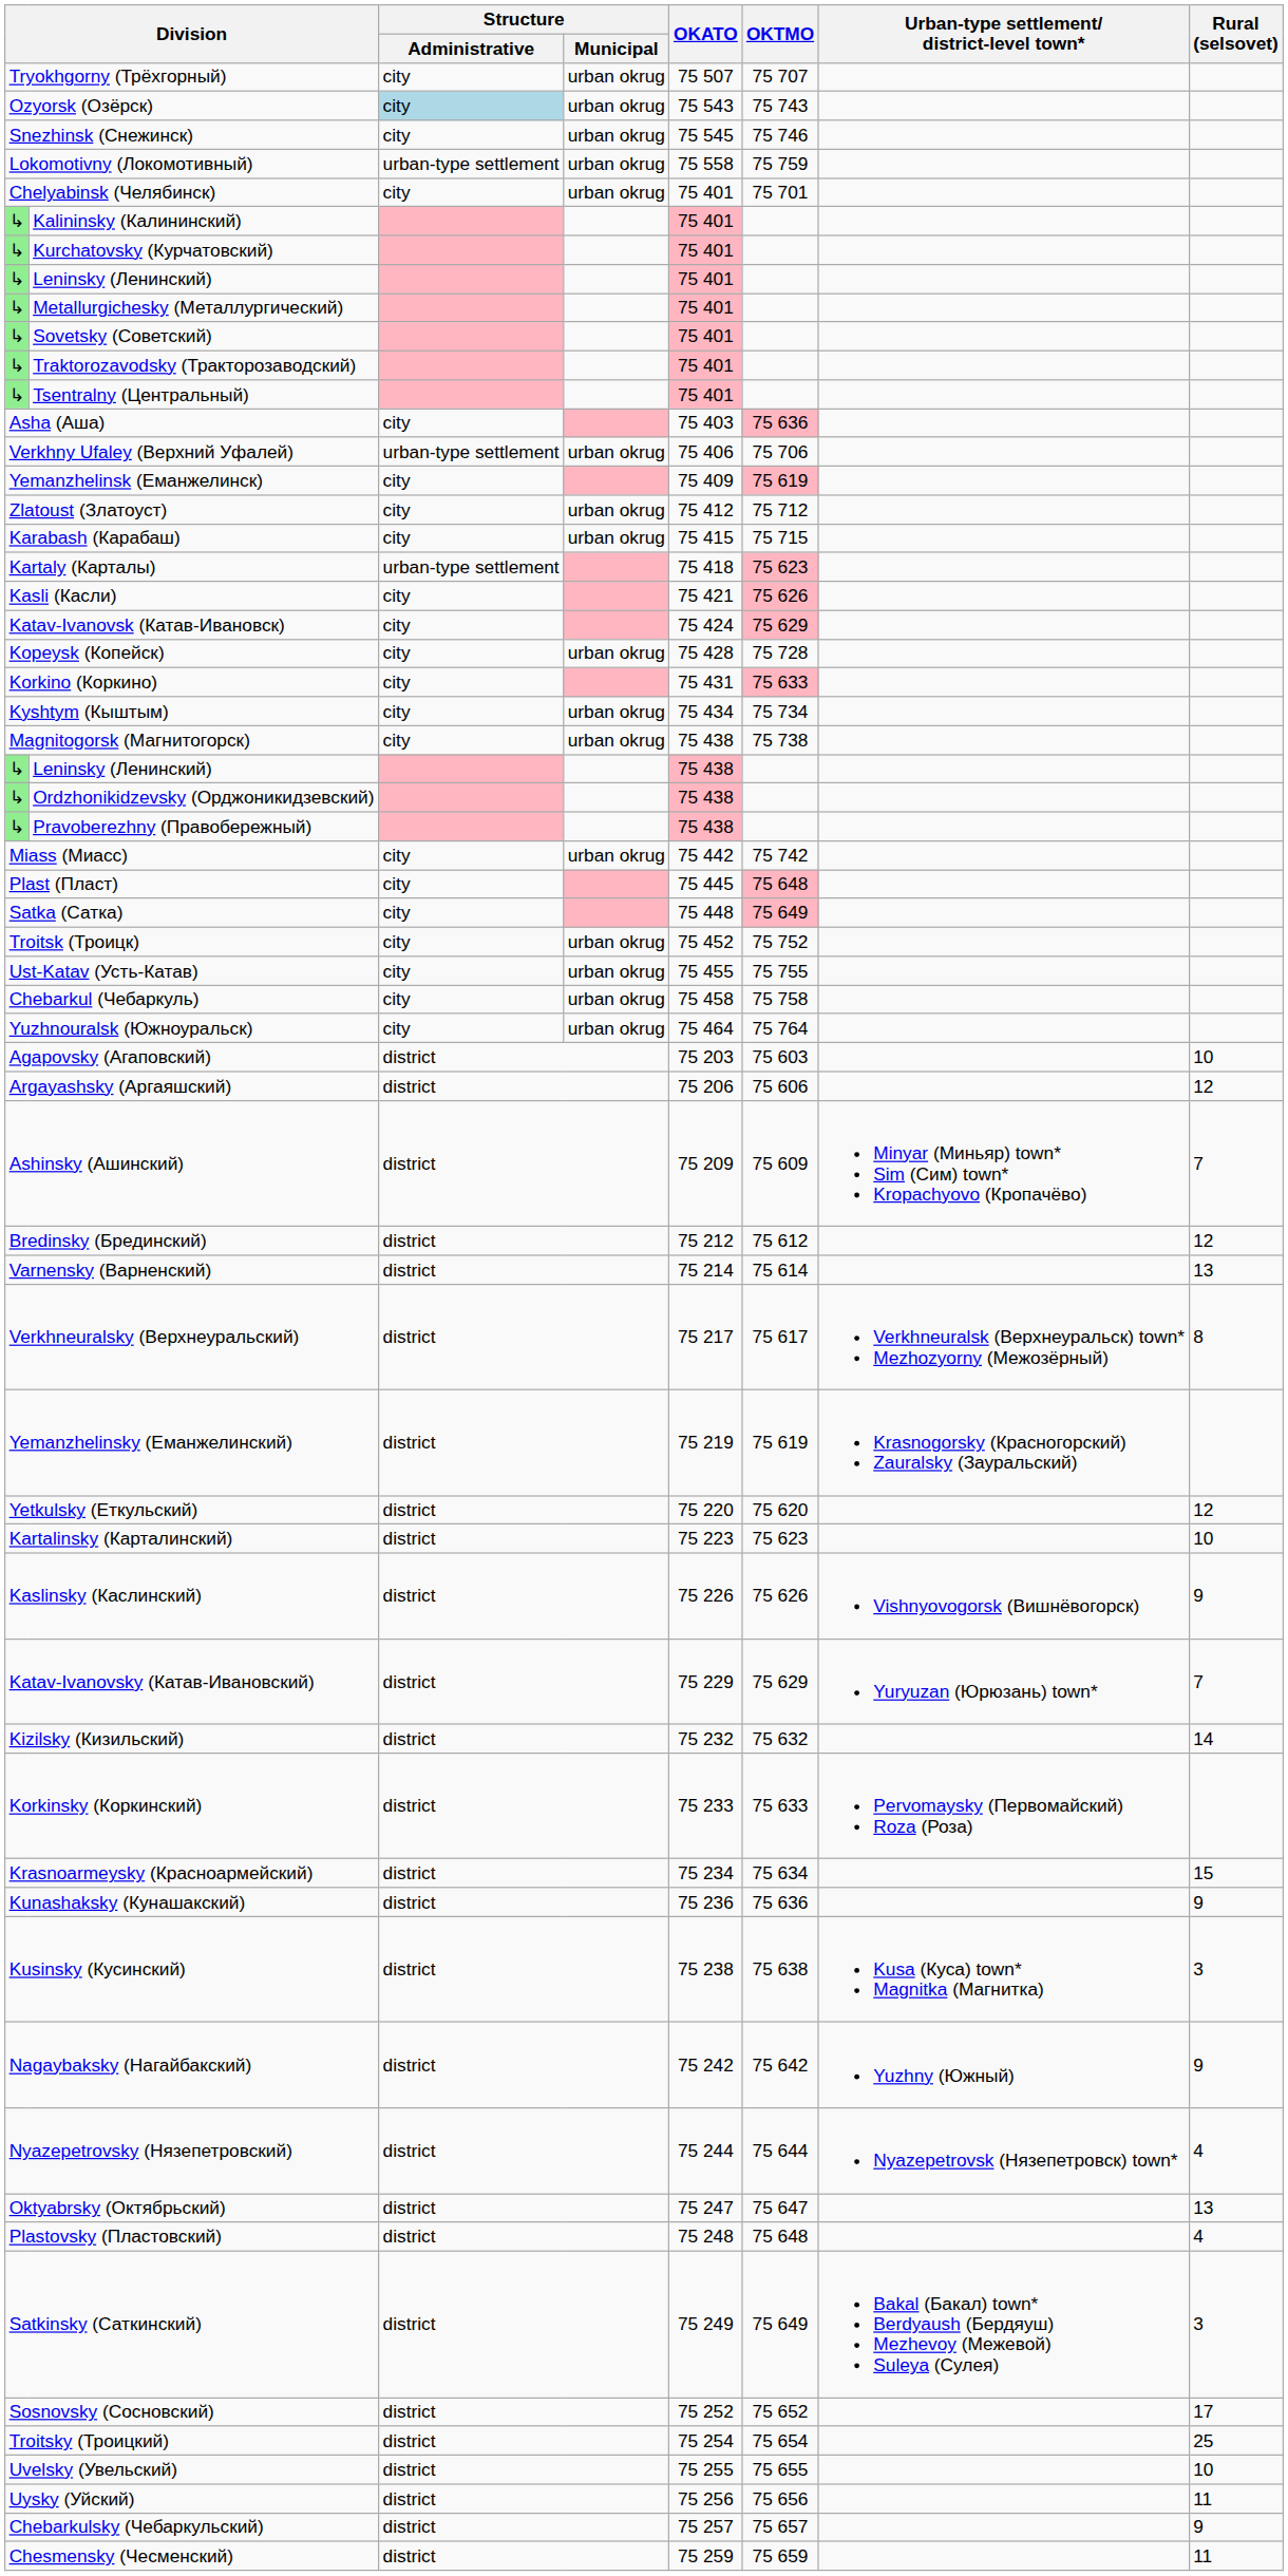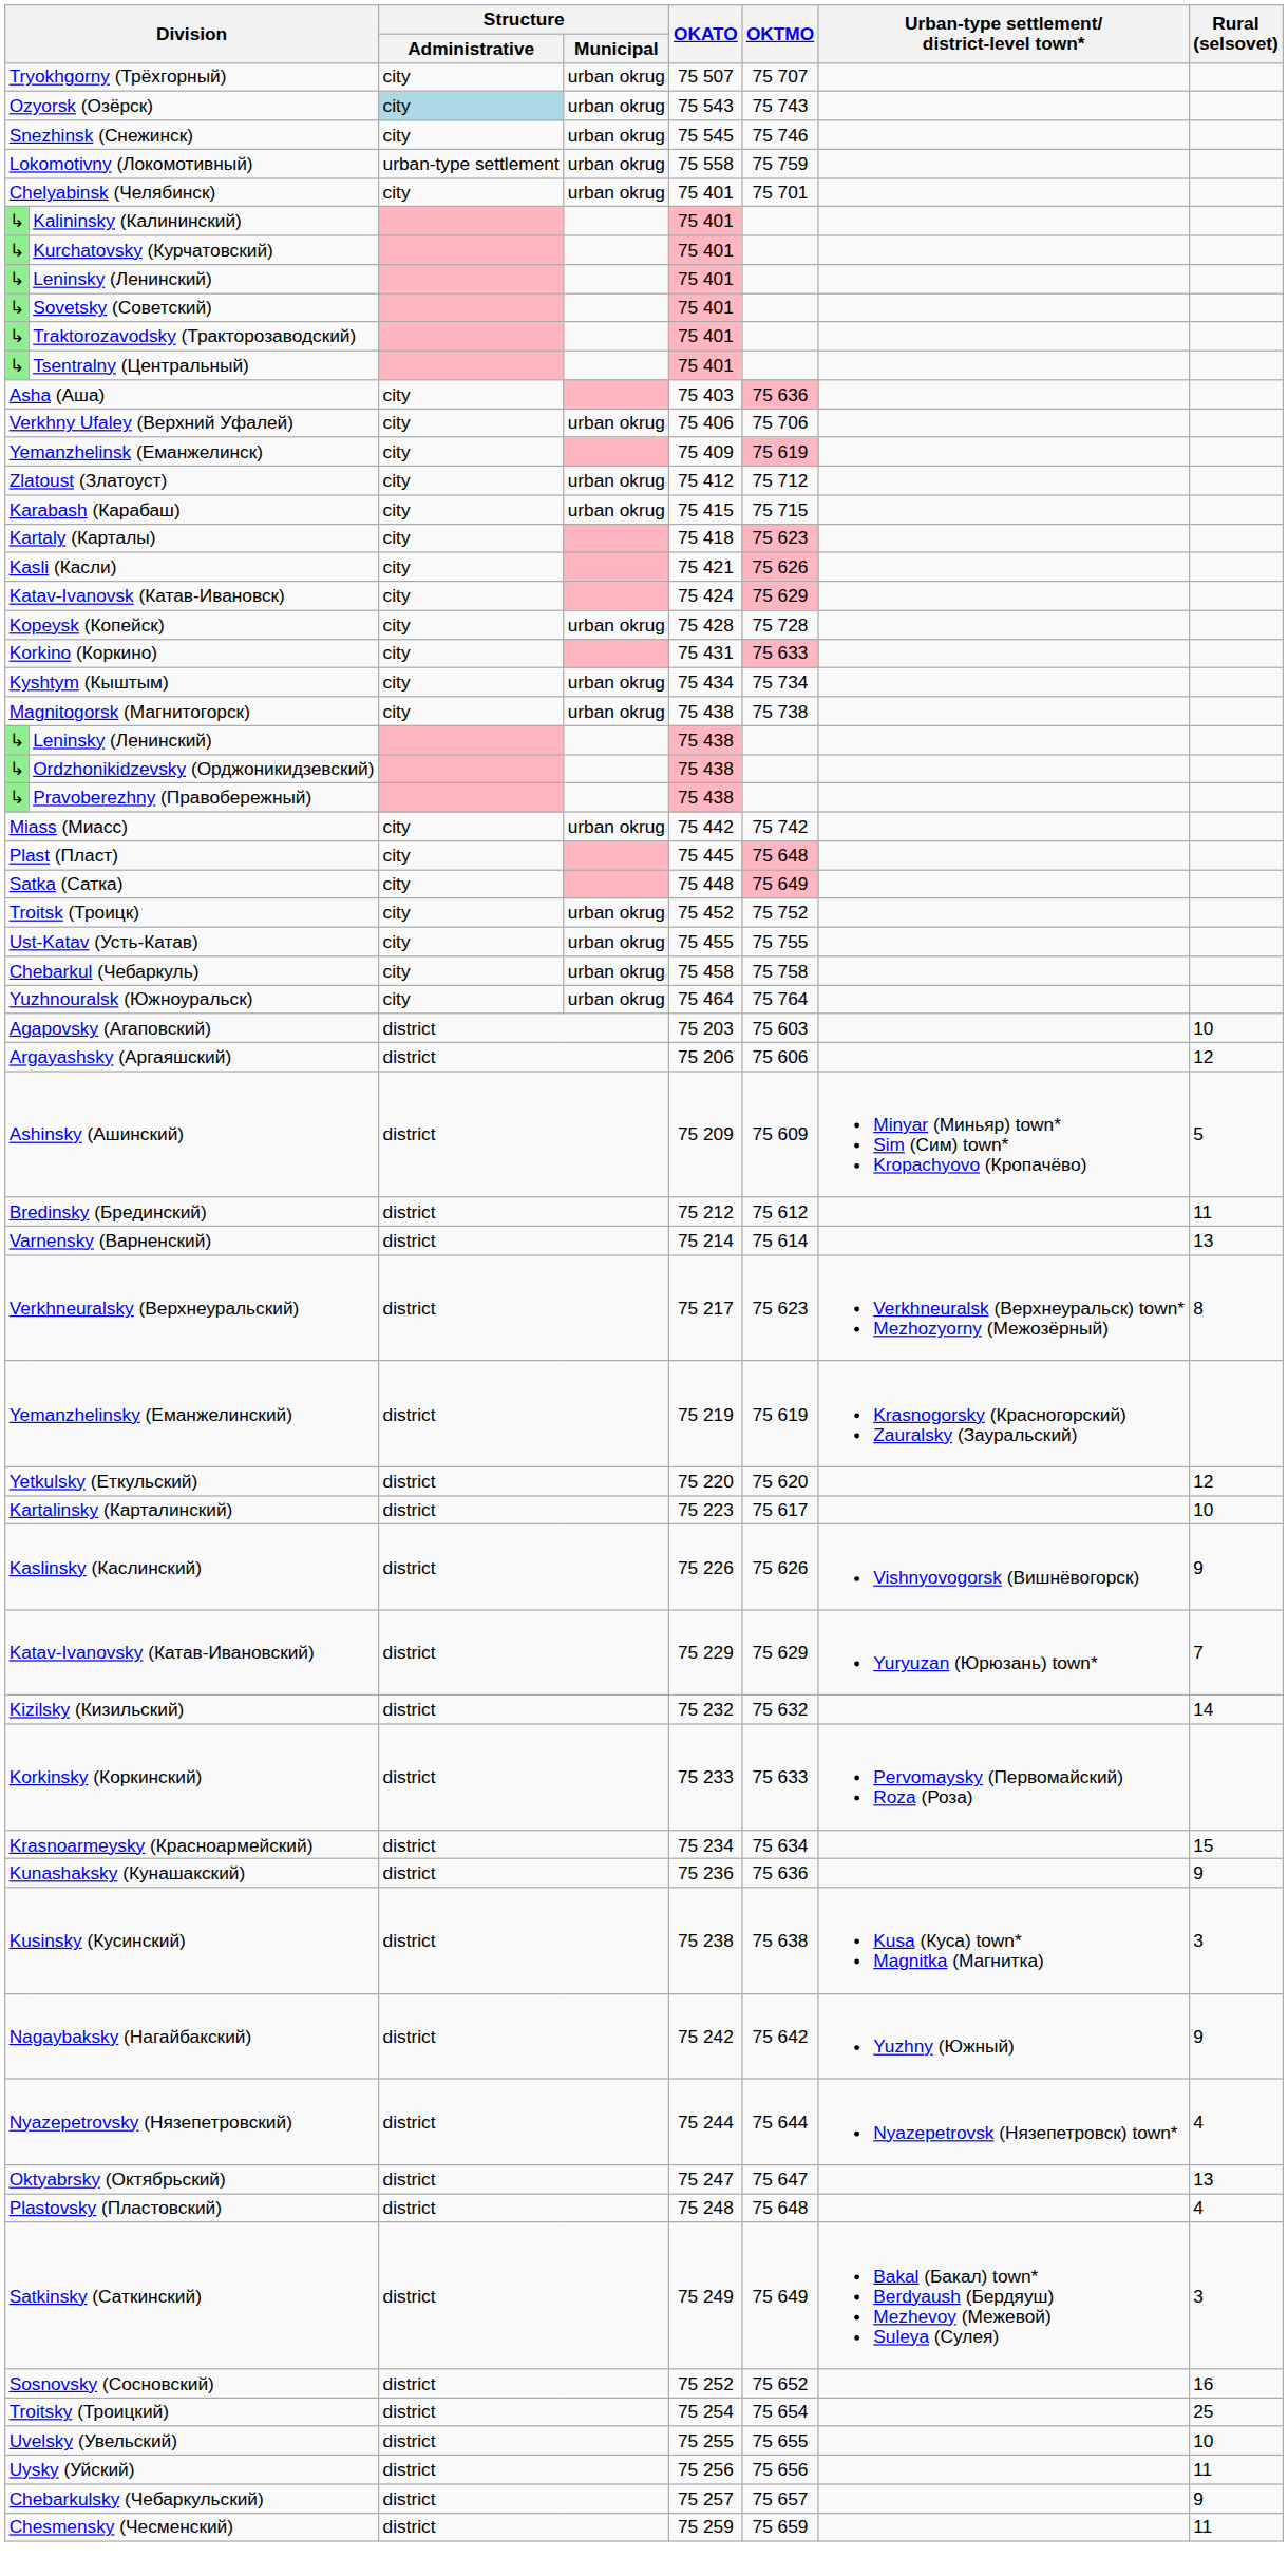- row: ↳ | Metallurgichesky (Металлургический) | 75 401
Verkhny Ufaley (Верхний Уфалей) | Structure / Administrative: urban-type settlement -> city
Kartaly (Карталы) | Structure / Administrative: urban-type settlement -> city
Ashinsky (Ашинский) | Rural (selsovet): 7 -> 5
Bredinsky (Брединский) | Rural (selsovet): 12 -> 11
Verkhneuralsky (Верхнеуральский) | OKTMO: 75 617 -> 75 623
Kartalinsky (Карталинский) | OKTMO: 75 623 -> 75 617
Sosnovsky (Сосновский) | Rural (selsovet): 17 -> 16
